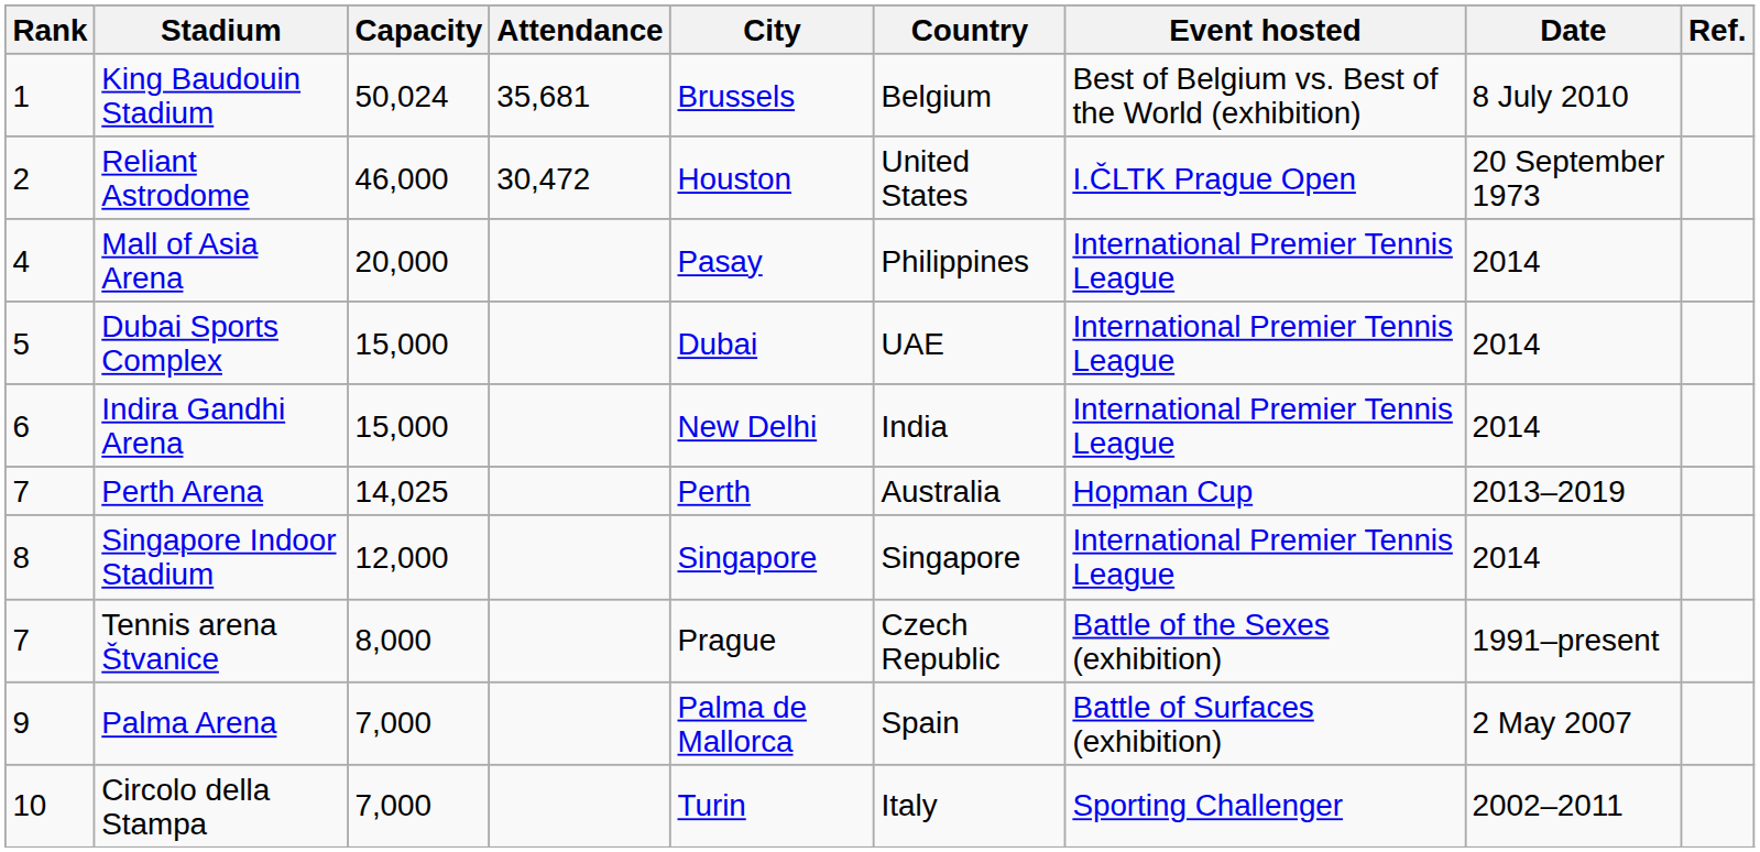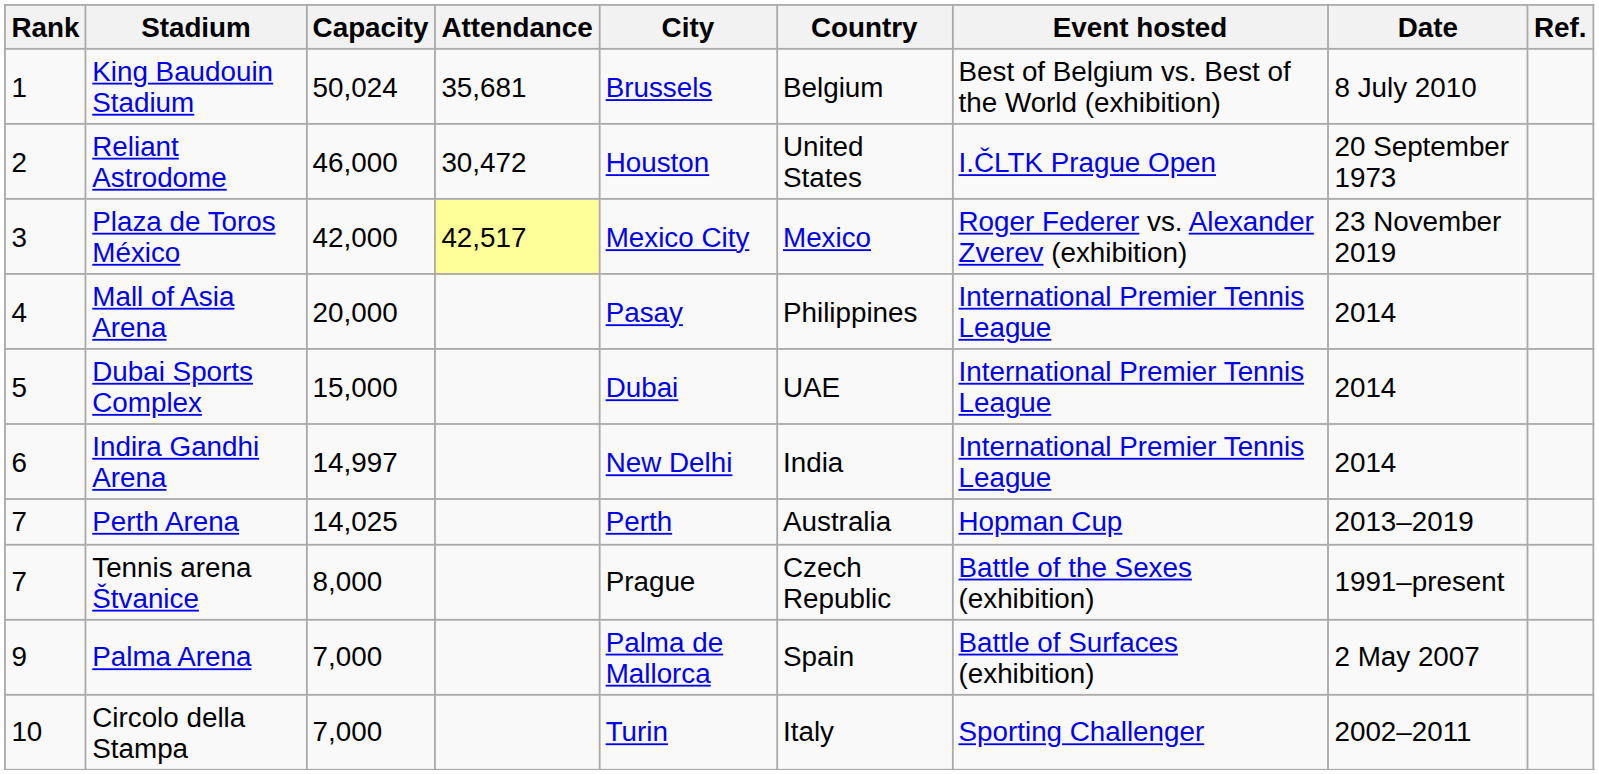+ row: 3 | Plaza de Toros México | 42,000 | 42,517 | Mexico City | Mexico | Roger Federer vs. Alexander Zverev (exhibition) | 23 November 2019
Indira Gandhi Arena | Capacity: 15,000 -> 14,997
- row: 8 | Singapore Indoor Stadium | 12,000 | Singapore | Singapore | International Premier Tennis League | 2014
